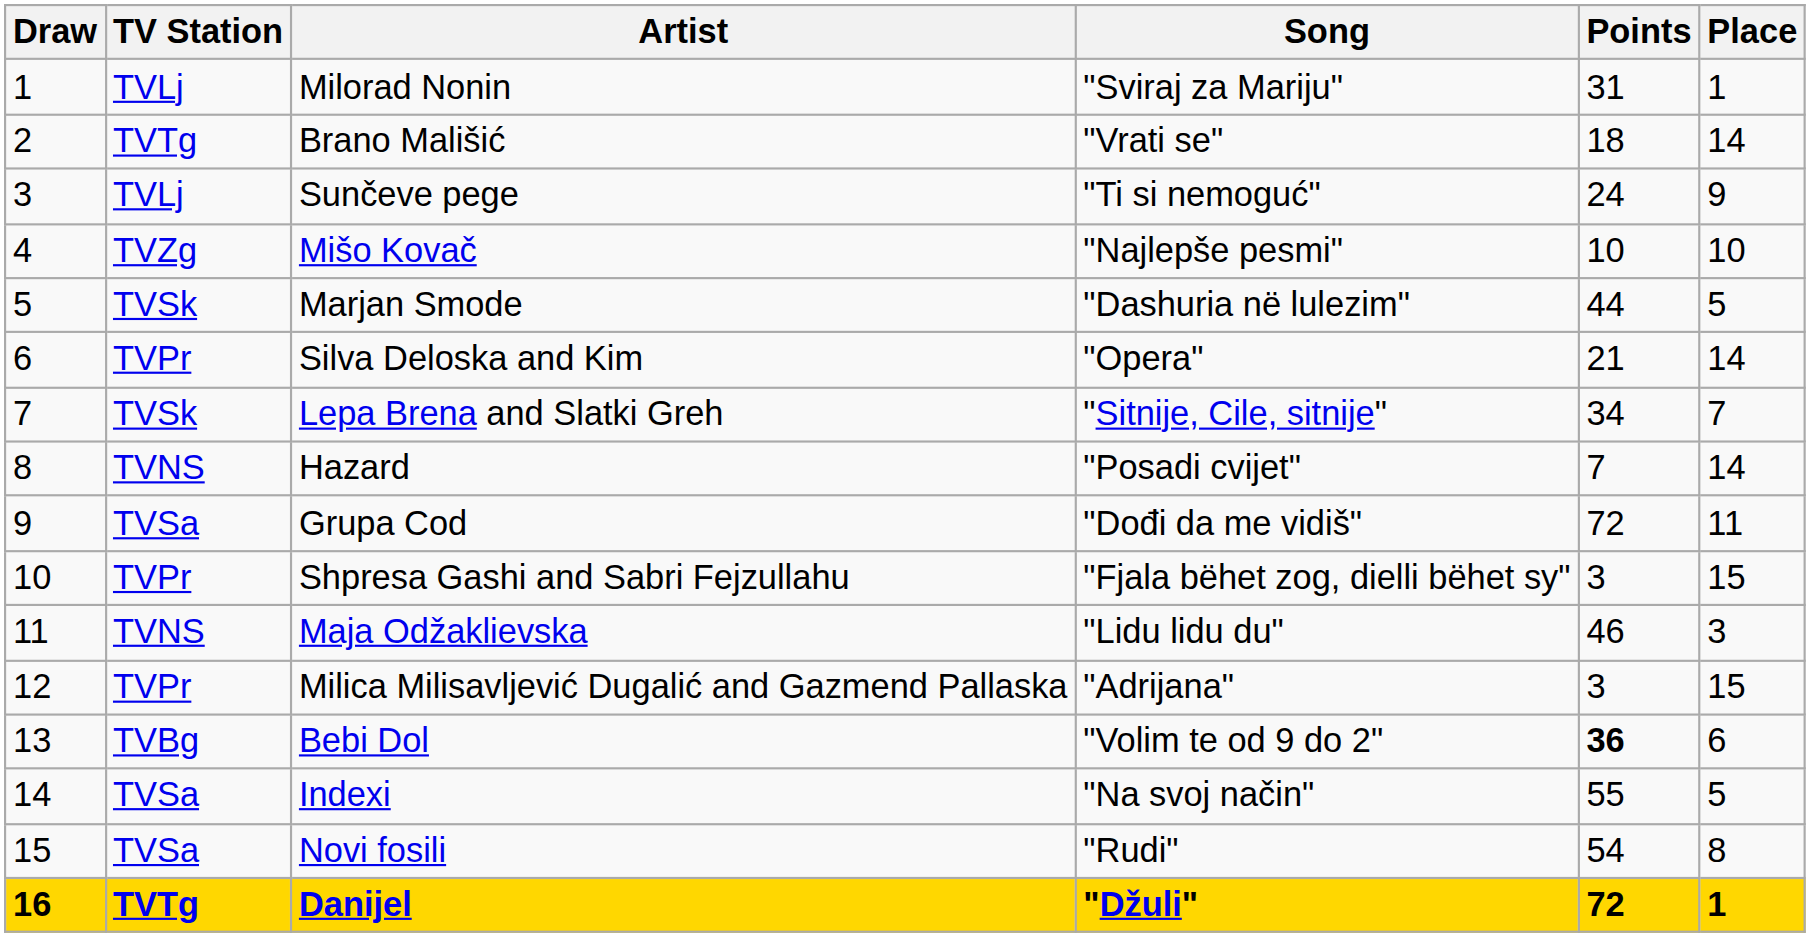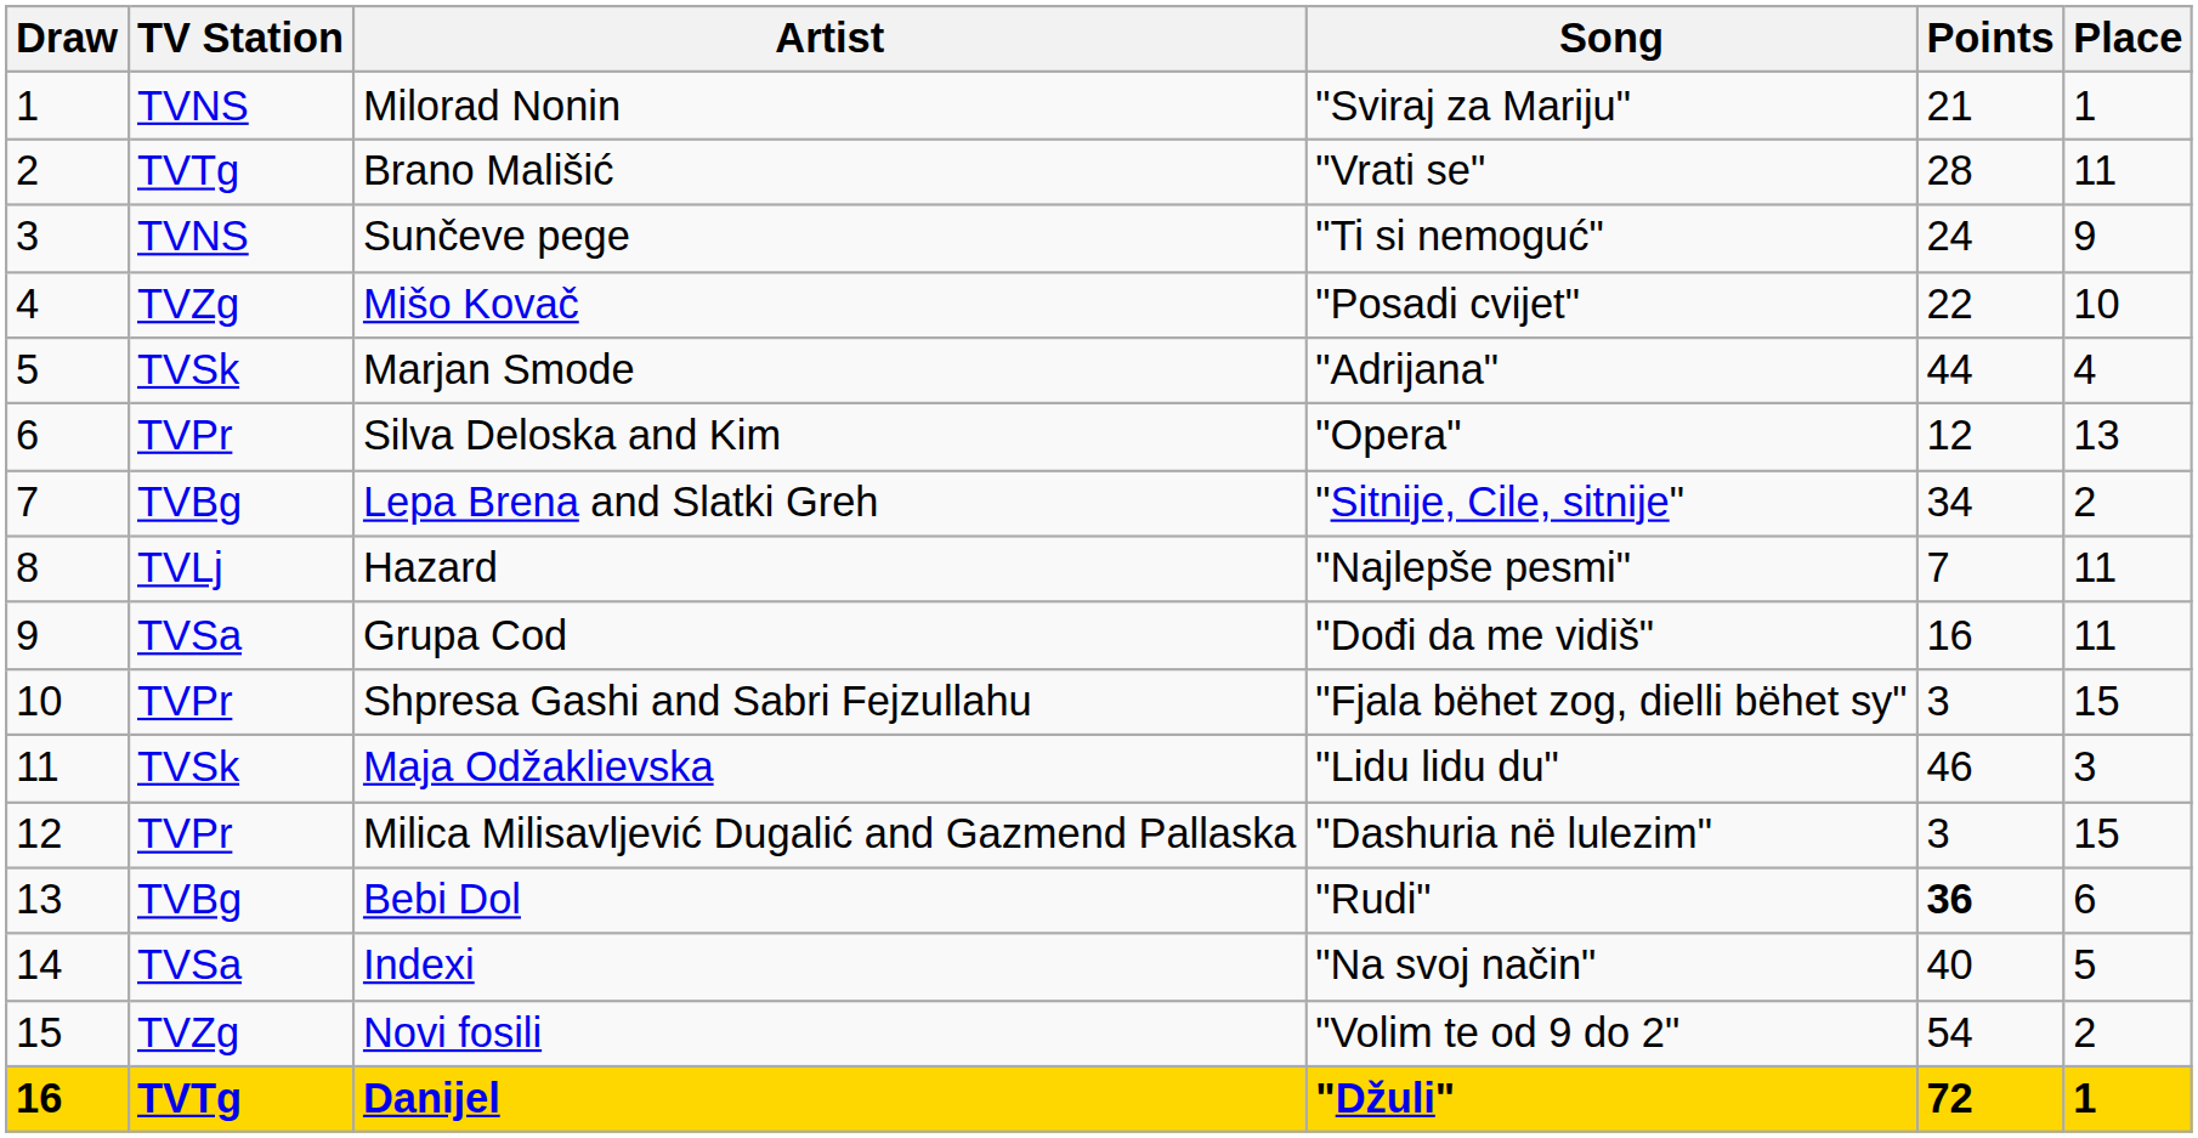Milorad Nonin | TV Station: TVLj -> TVNS
Milorad Nonin | Points: 31 -> 21
Brano Mališić | Points: 18 -> 28
Brano Mališić | Place: 14 -> 11
Sunčeve pege | TV Station: TVLj -> TVNS
Mišo Kovač | Song: "Najlepše pesmi" -> "Posadi cvijet"
Mišo Kovač | Points: 10 -> 22
Marjan Smode | Song: "Dashuria në lulezim" -> "Adrijana"
Marjan Smode | Place: 5 -> 4
Silva Deloska and Kim | Points: 21 -> 12
Silva Deloska and Kim | Place: 14 -> 13
Lepa Brena and Slatki Greh | TV Station: TVSk -> TVBg
Lepa Brena and Slatki Greh | Place: 7 -> 2
Hazard | TV Station: TVNS -> TVLj
Hazard | Song: "Posadi cvijet" -> "Najlepše pesmi"
Hazard | Place: 14 -> 11
Grupa Cod | Points: 72 -> 16
Maja Odžaklievska | TV Station: TVNS -> TVSk
Milica Milisavljević Dugalić and Gazmend Pallaska | Song: "Adrijana" -> "Dashuria në lulezim"
Bebi Dol | Song: "Volim te od 9 do 2" -> "Rudi"
Indexi | Points: 55 -> 40
Novi fosili | TV Station: TVSa -> TVZg
Novi fosili | Song: "Rudi" -> "Volim te od 9 do 2"
Novi fosili | Place: 8 -> 2
